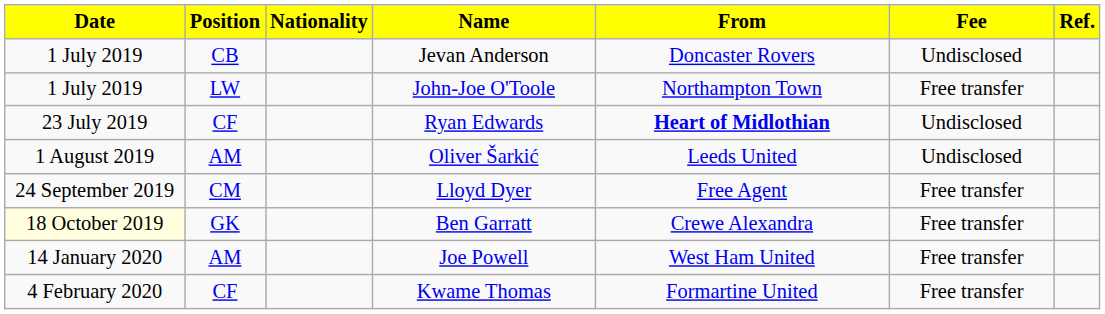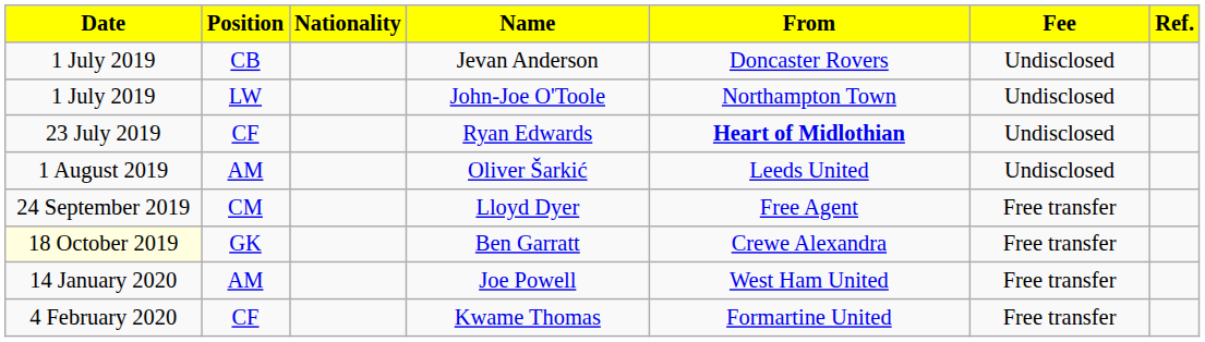John-Joe O'Toole | Fee: Free transfer -> Undisclosed
